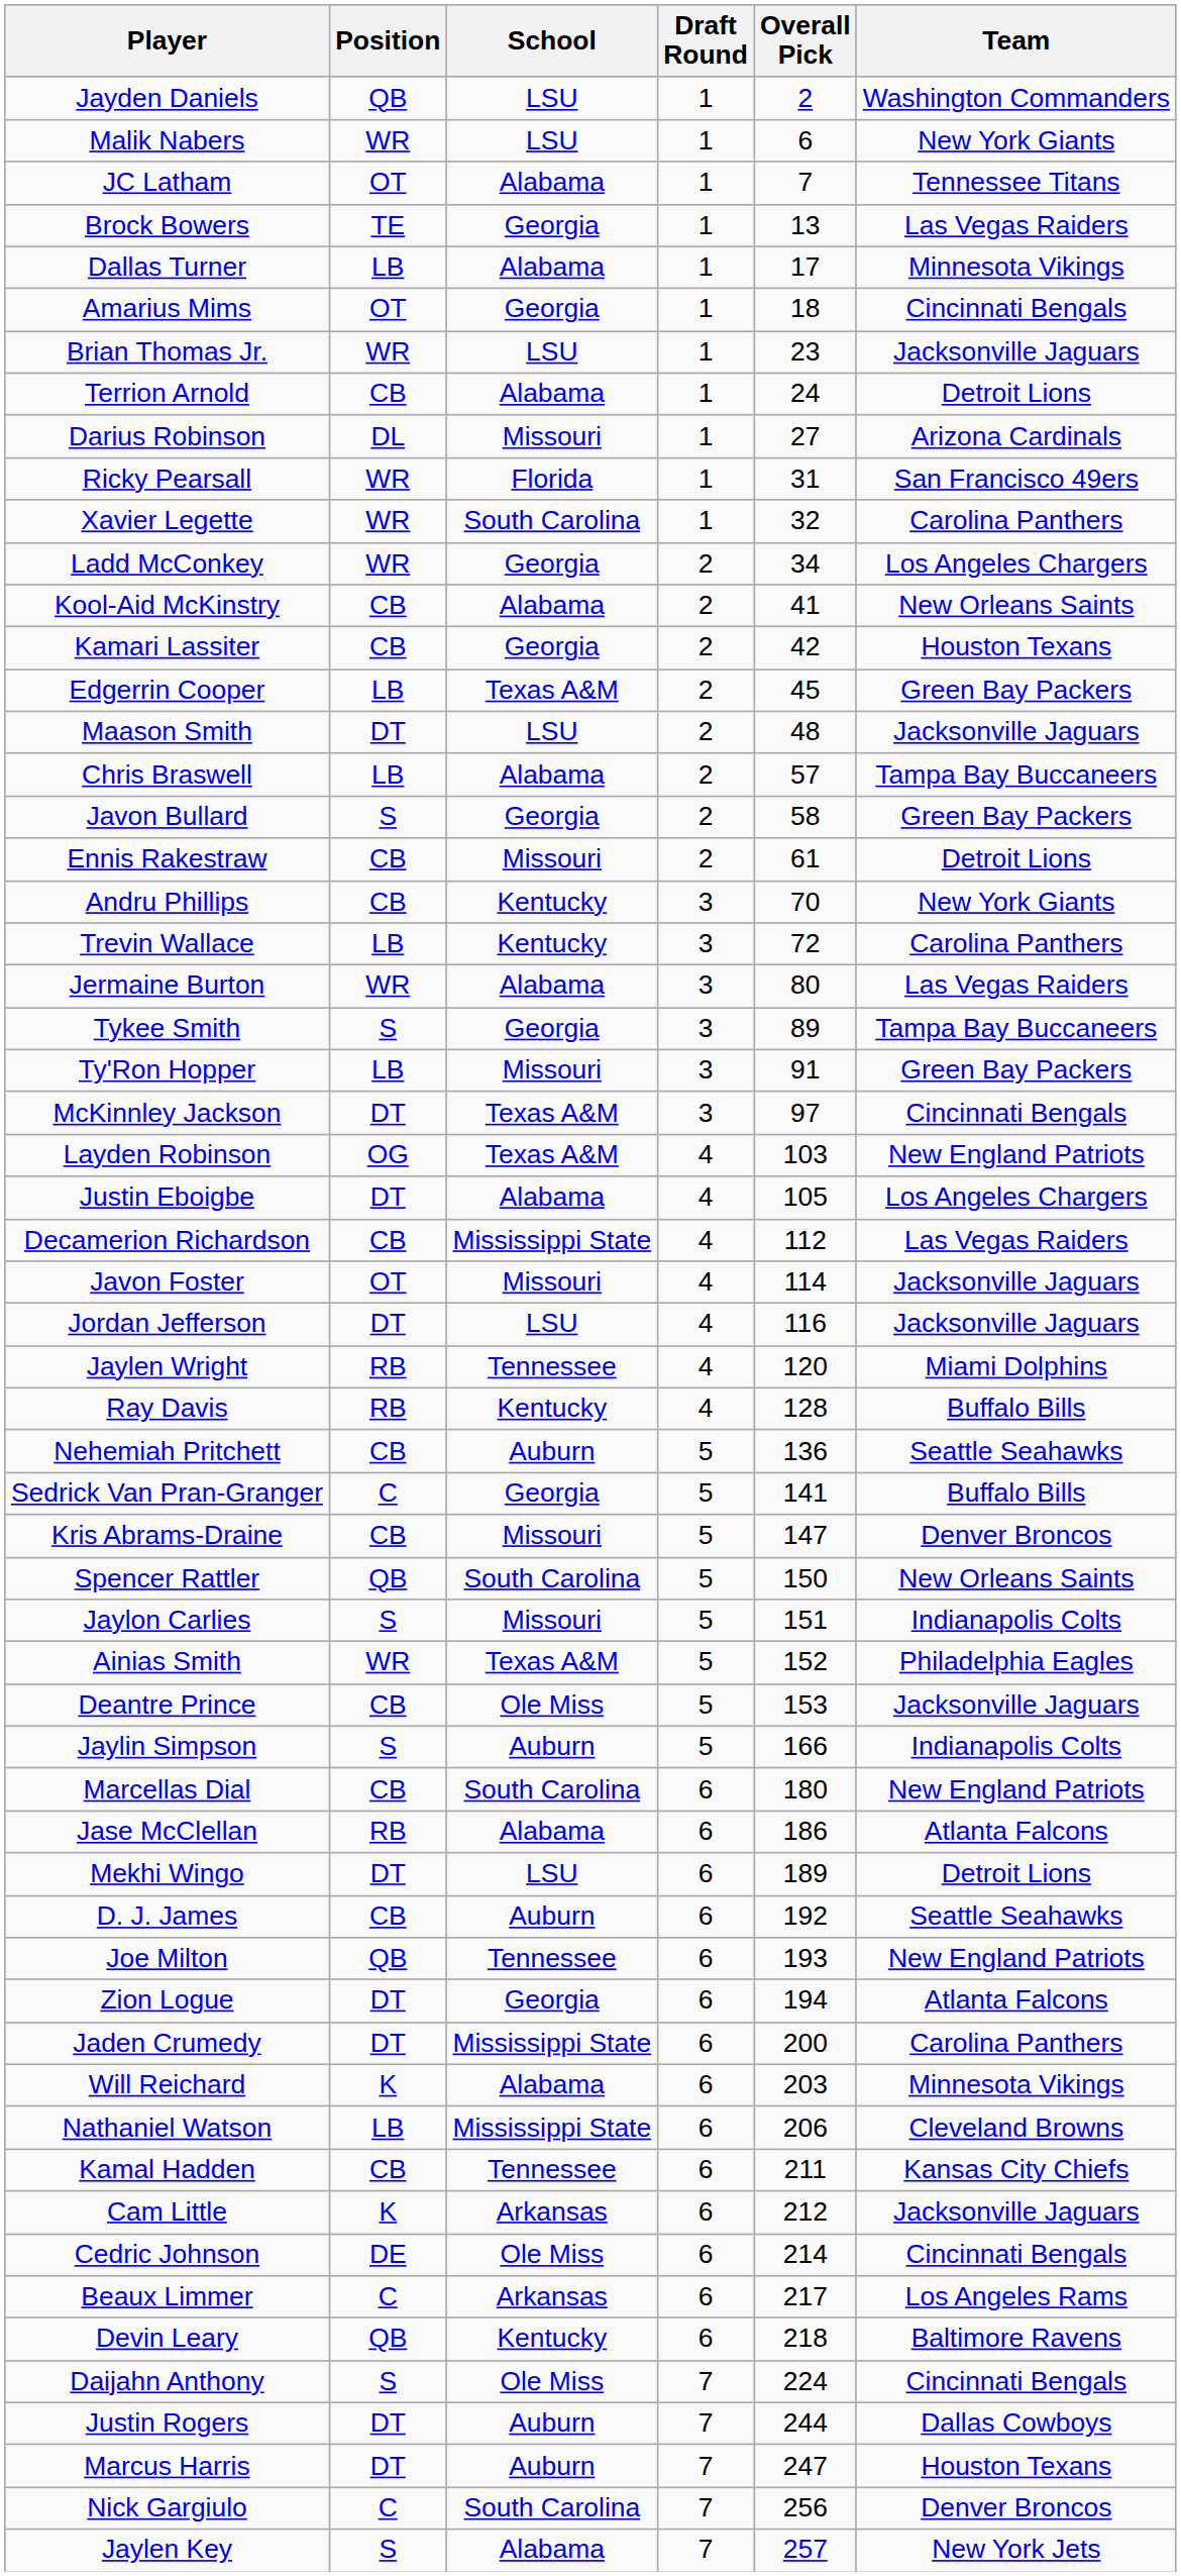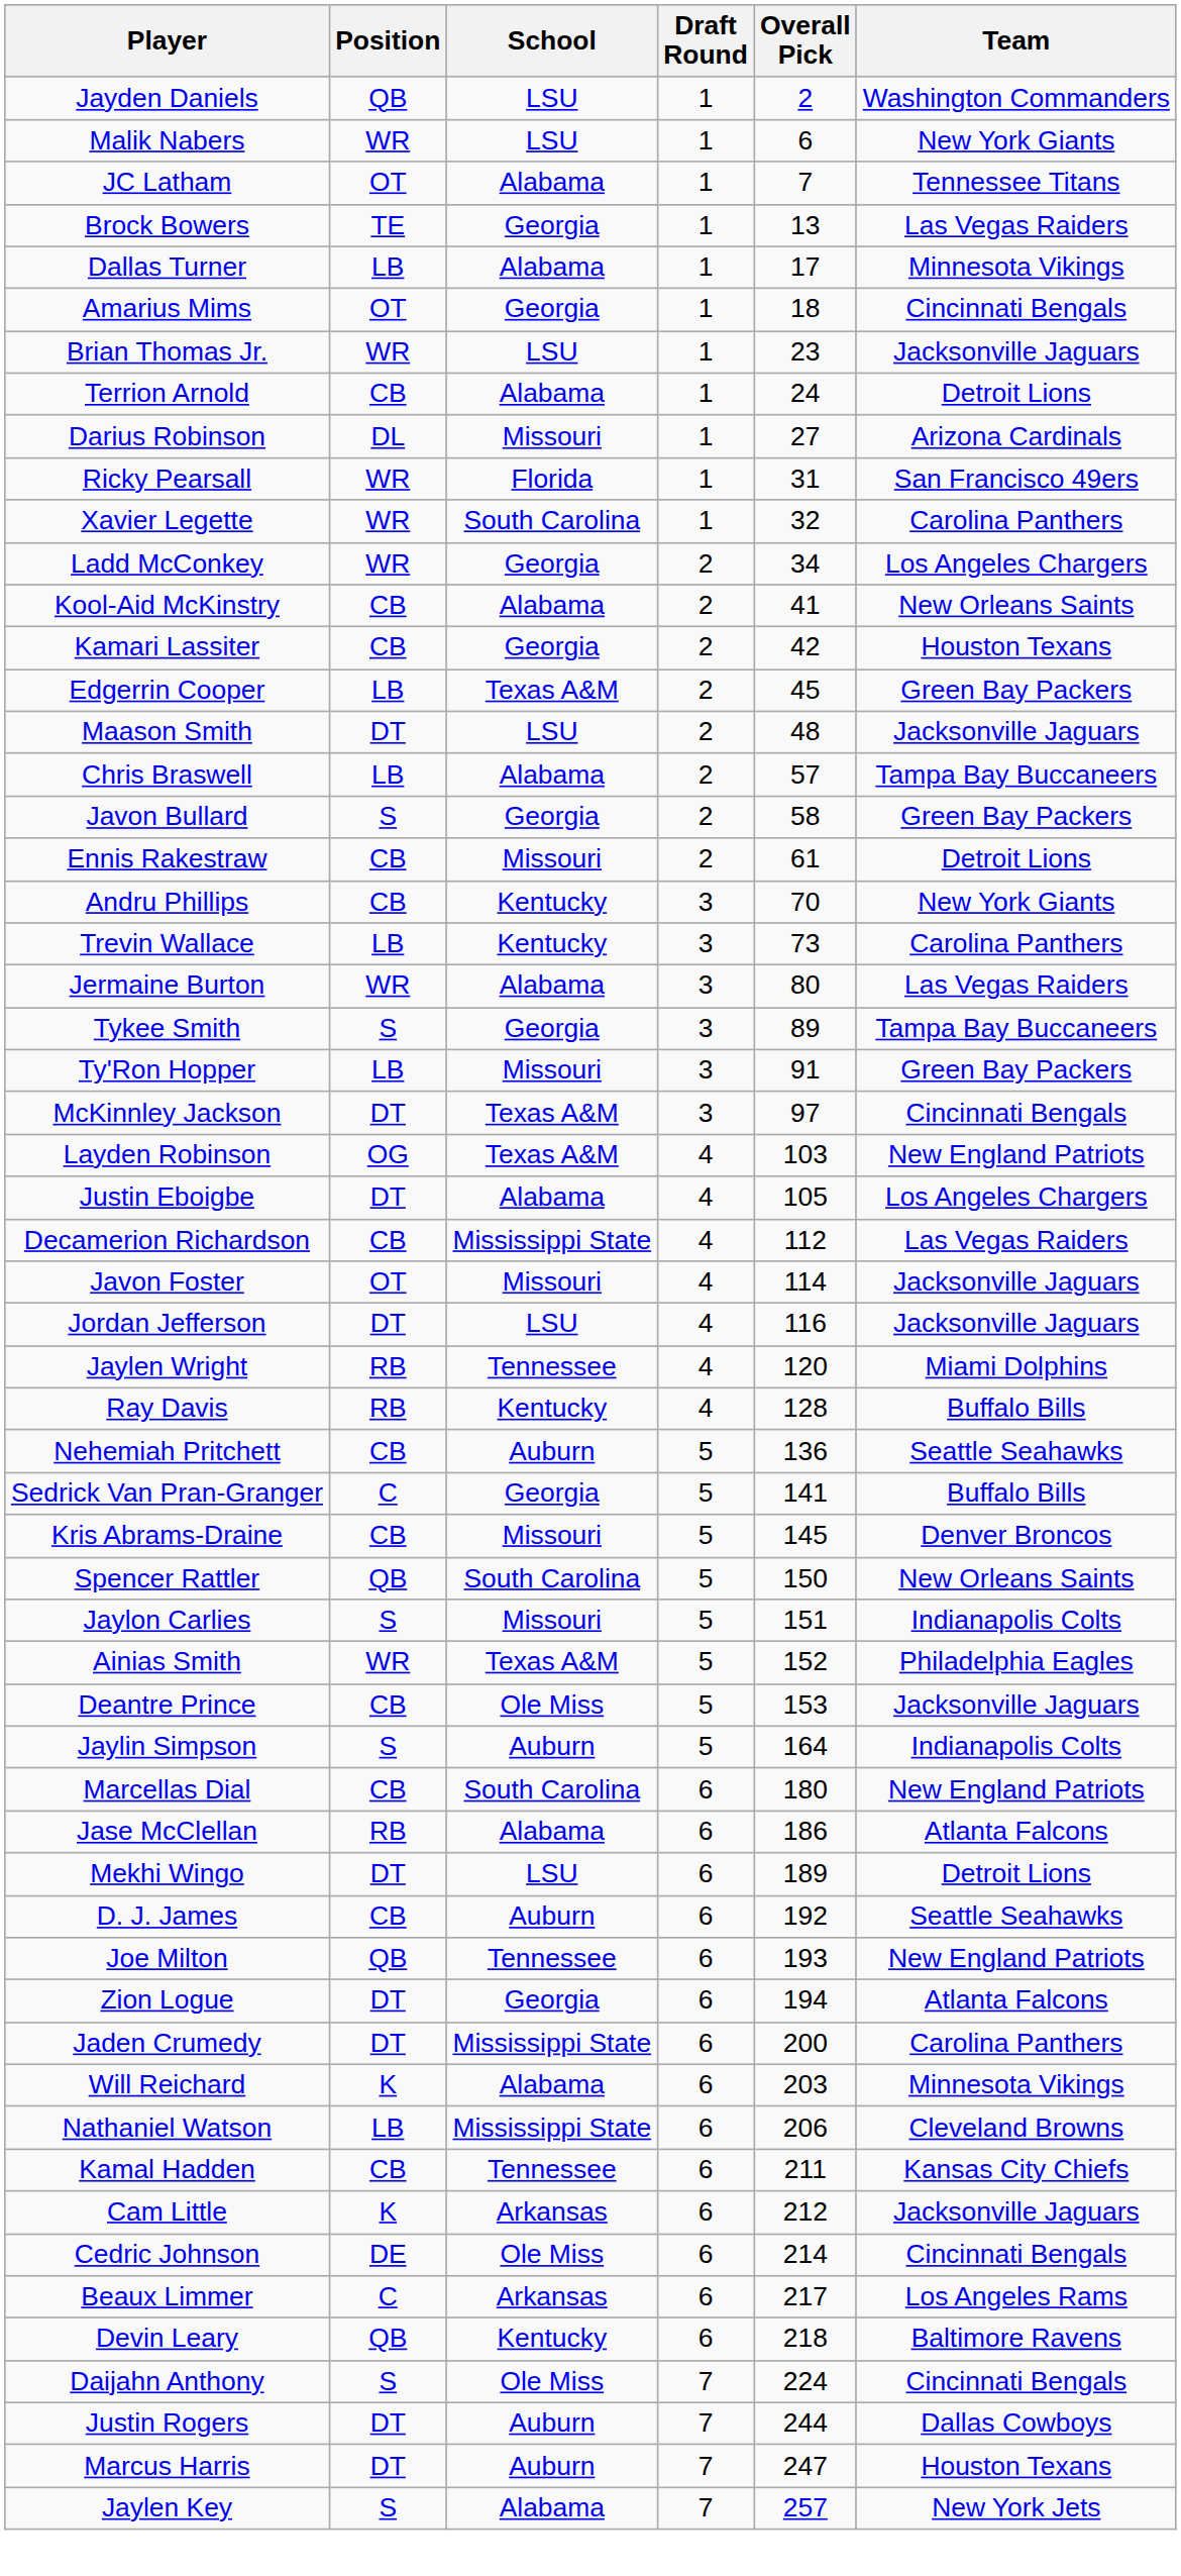Trevin Wallace | Overall Pick: 72 -> 73
Kris Abrams-Draine | Overall Pick: 147 -> 145
Jaylin Simpson | Overall Pick: 166 -> 164
- row: Nick Gargiulo | C | South Carolina | 7 | 256 | Denver Broncos
